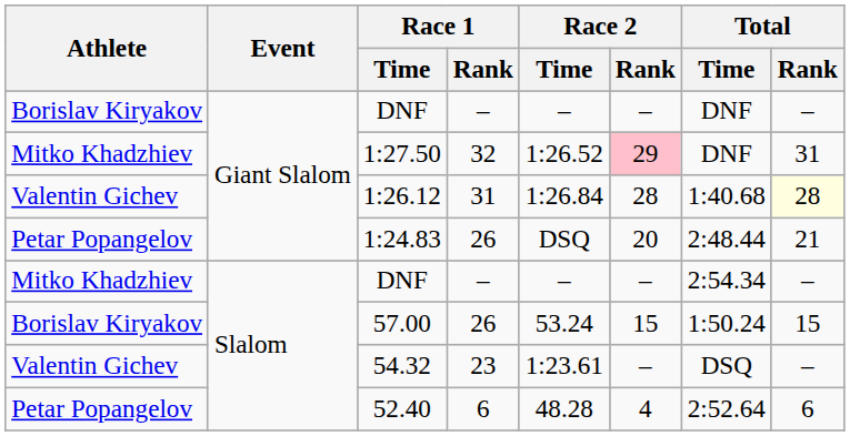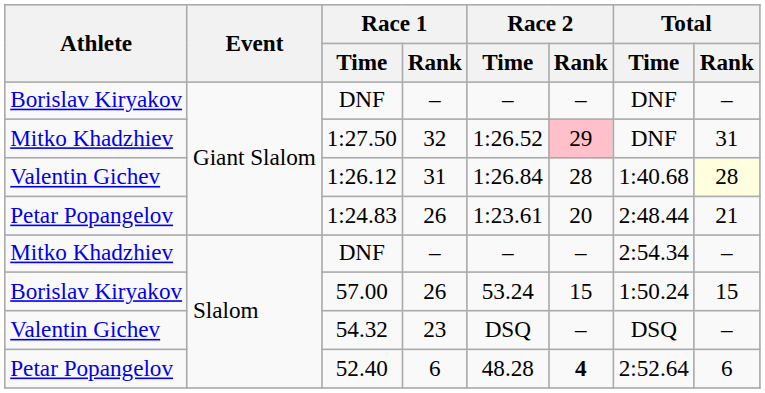1:24.83 | Race 2 / Time: DSQ -> 1:23.61
54.32 | Race 2 / Time: 1:23.61 -> DSQ
52.40 | Race 2 / Rank: normal -> bold
